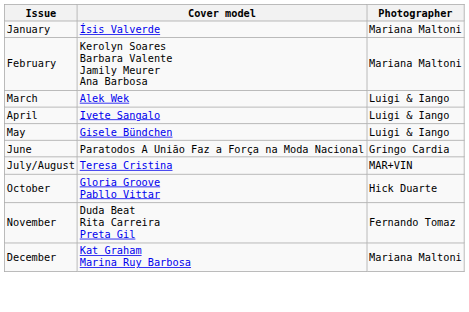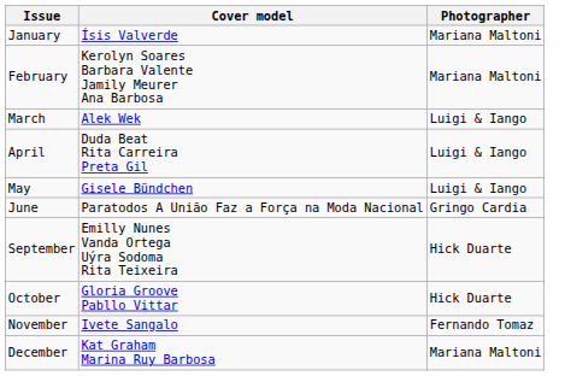April | Cover model: Ivete Sangalo -> Duda Beat Rita Carreira Preta Gil
- row: July/August | Teresa Cristina | MAR+VIN
+ row: September | Emilly Nunes Vanda Ortega Uýra Sodoma Rita Teixeira | Hick Duarte
November | Cover model: Duda Beat Rita Carreira Preta Gil -> Ivete Sangalo
